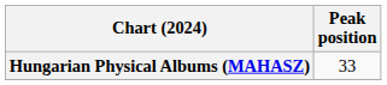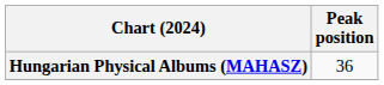Hungarian Physical Albums (MAHASZ) | Peak position: 33 -> 36
